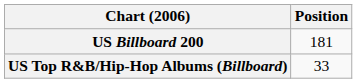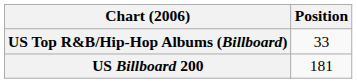rows swapped: US Billboard 200 <-> US Top R&B/Hip-Hop Albums (Billboard)
